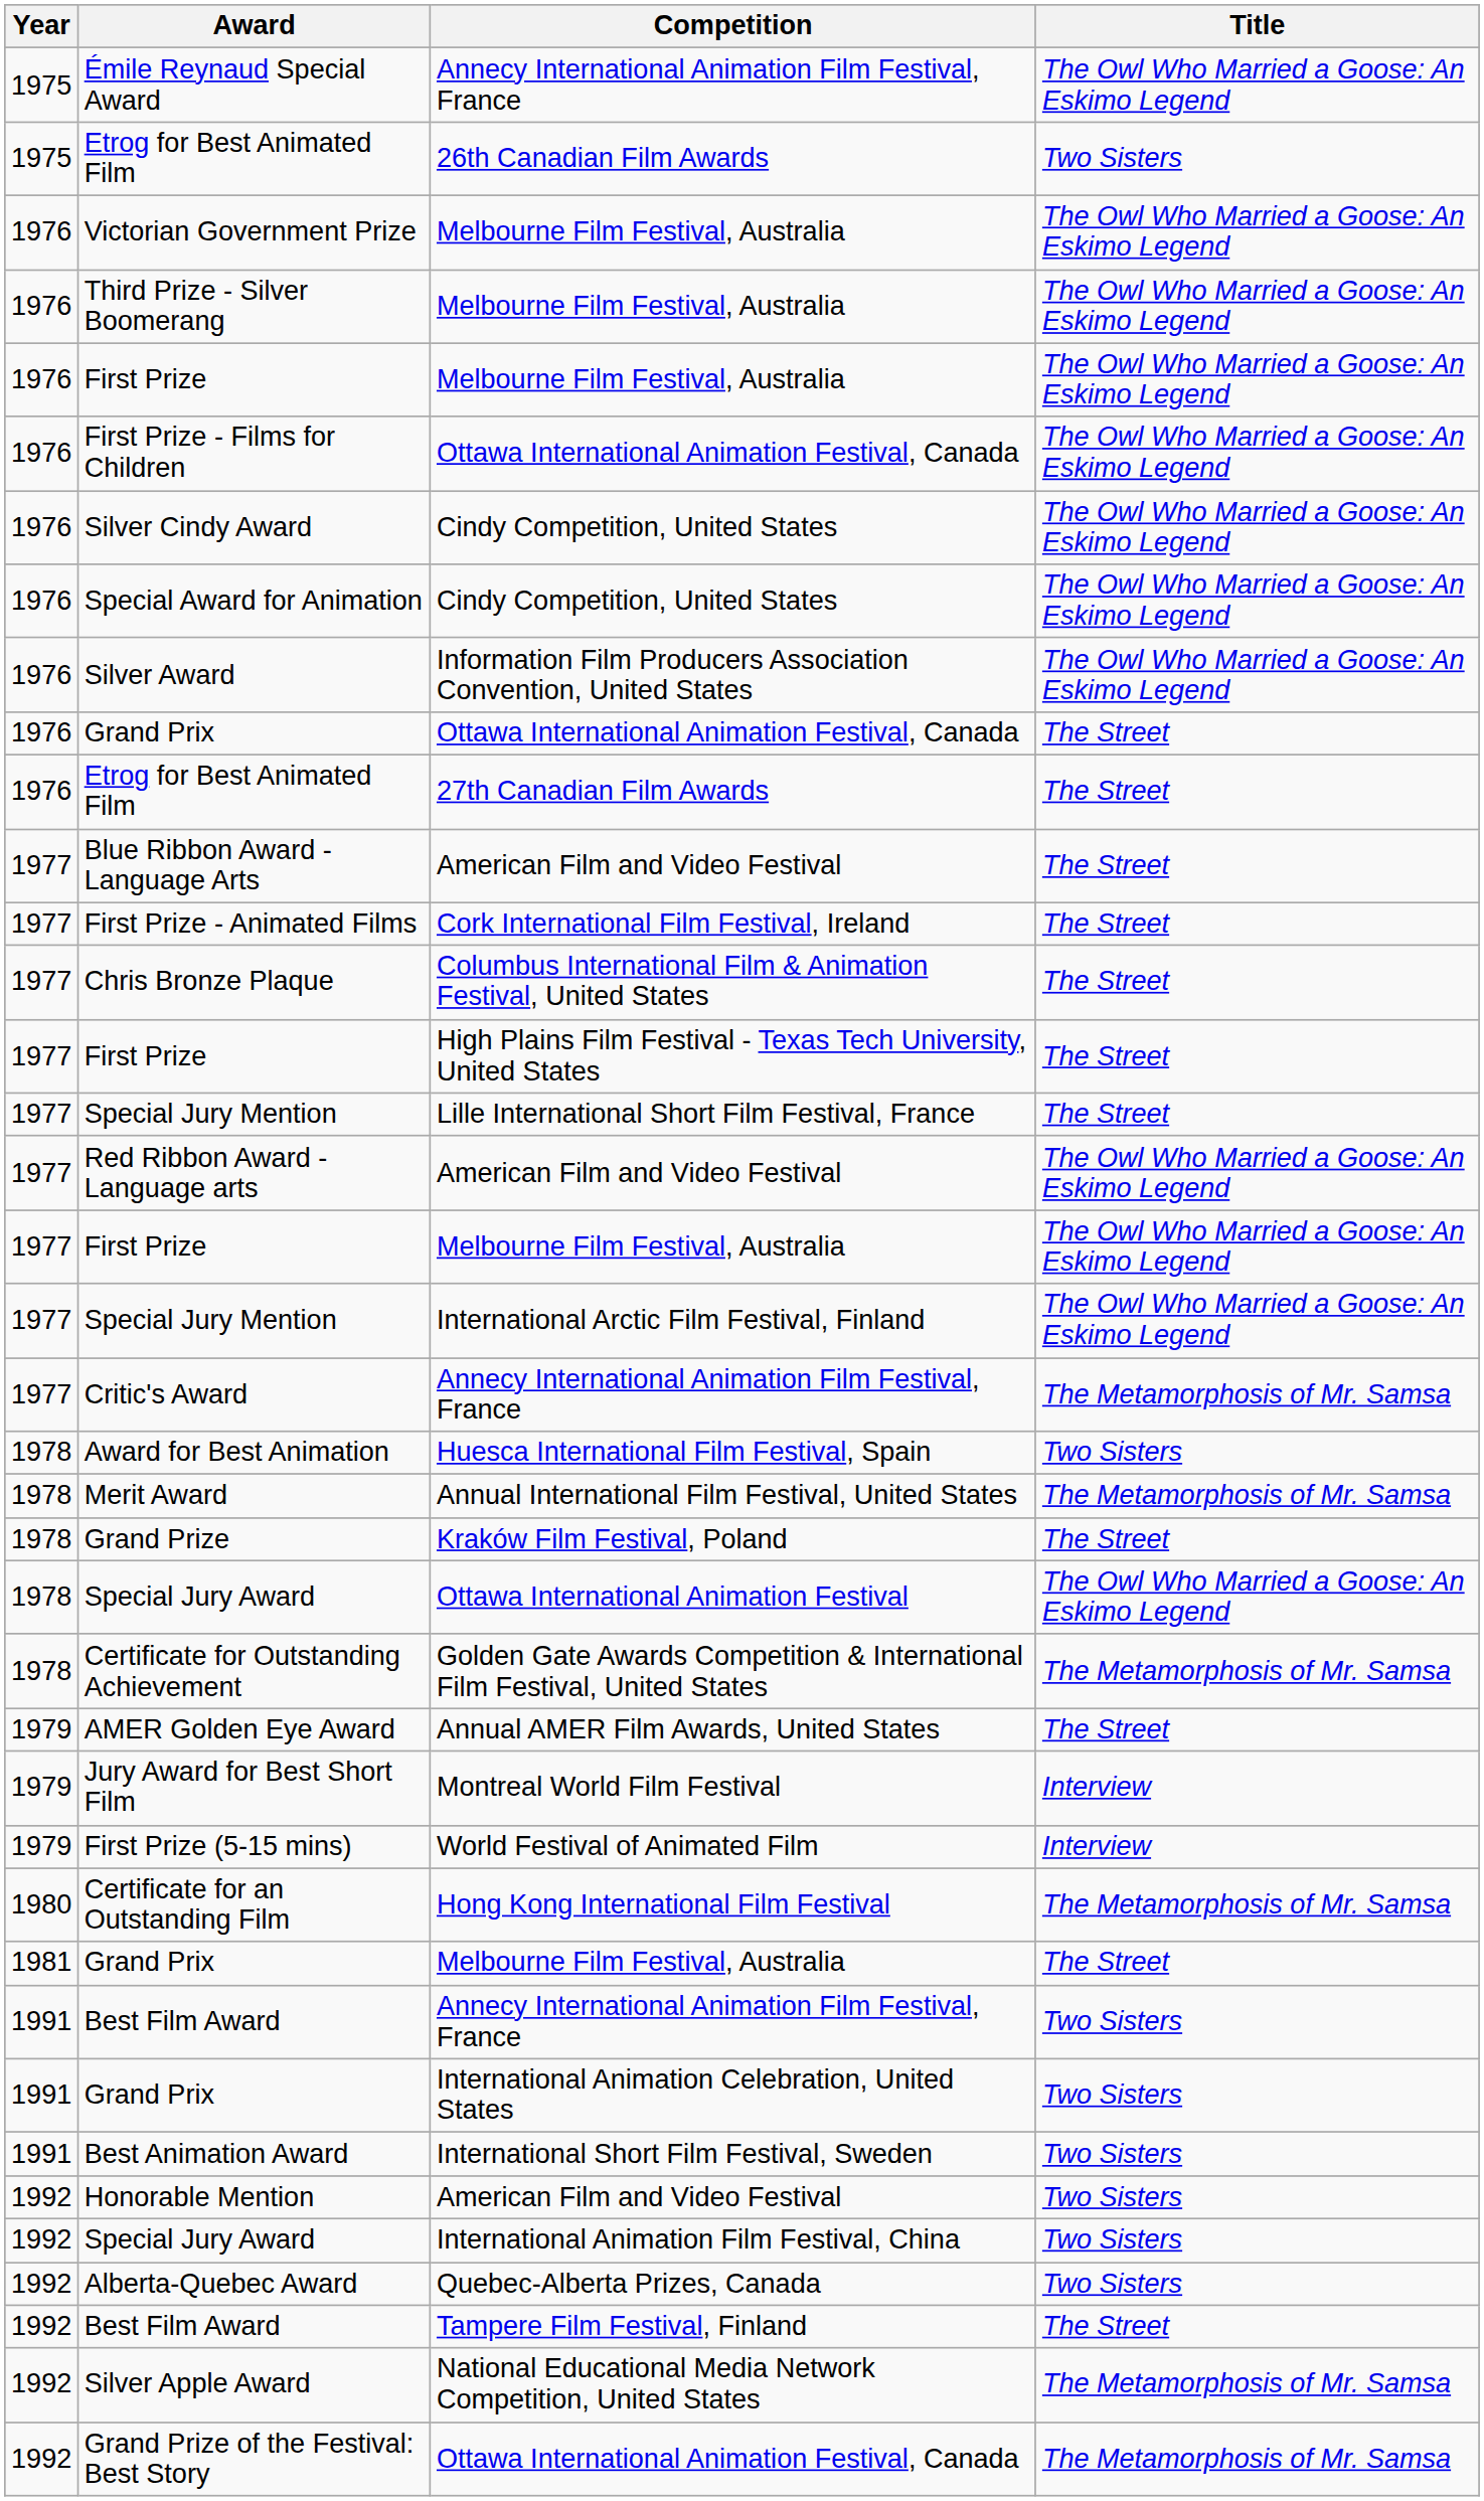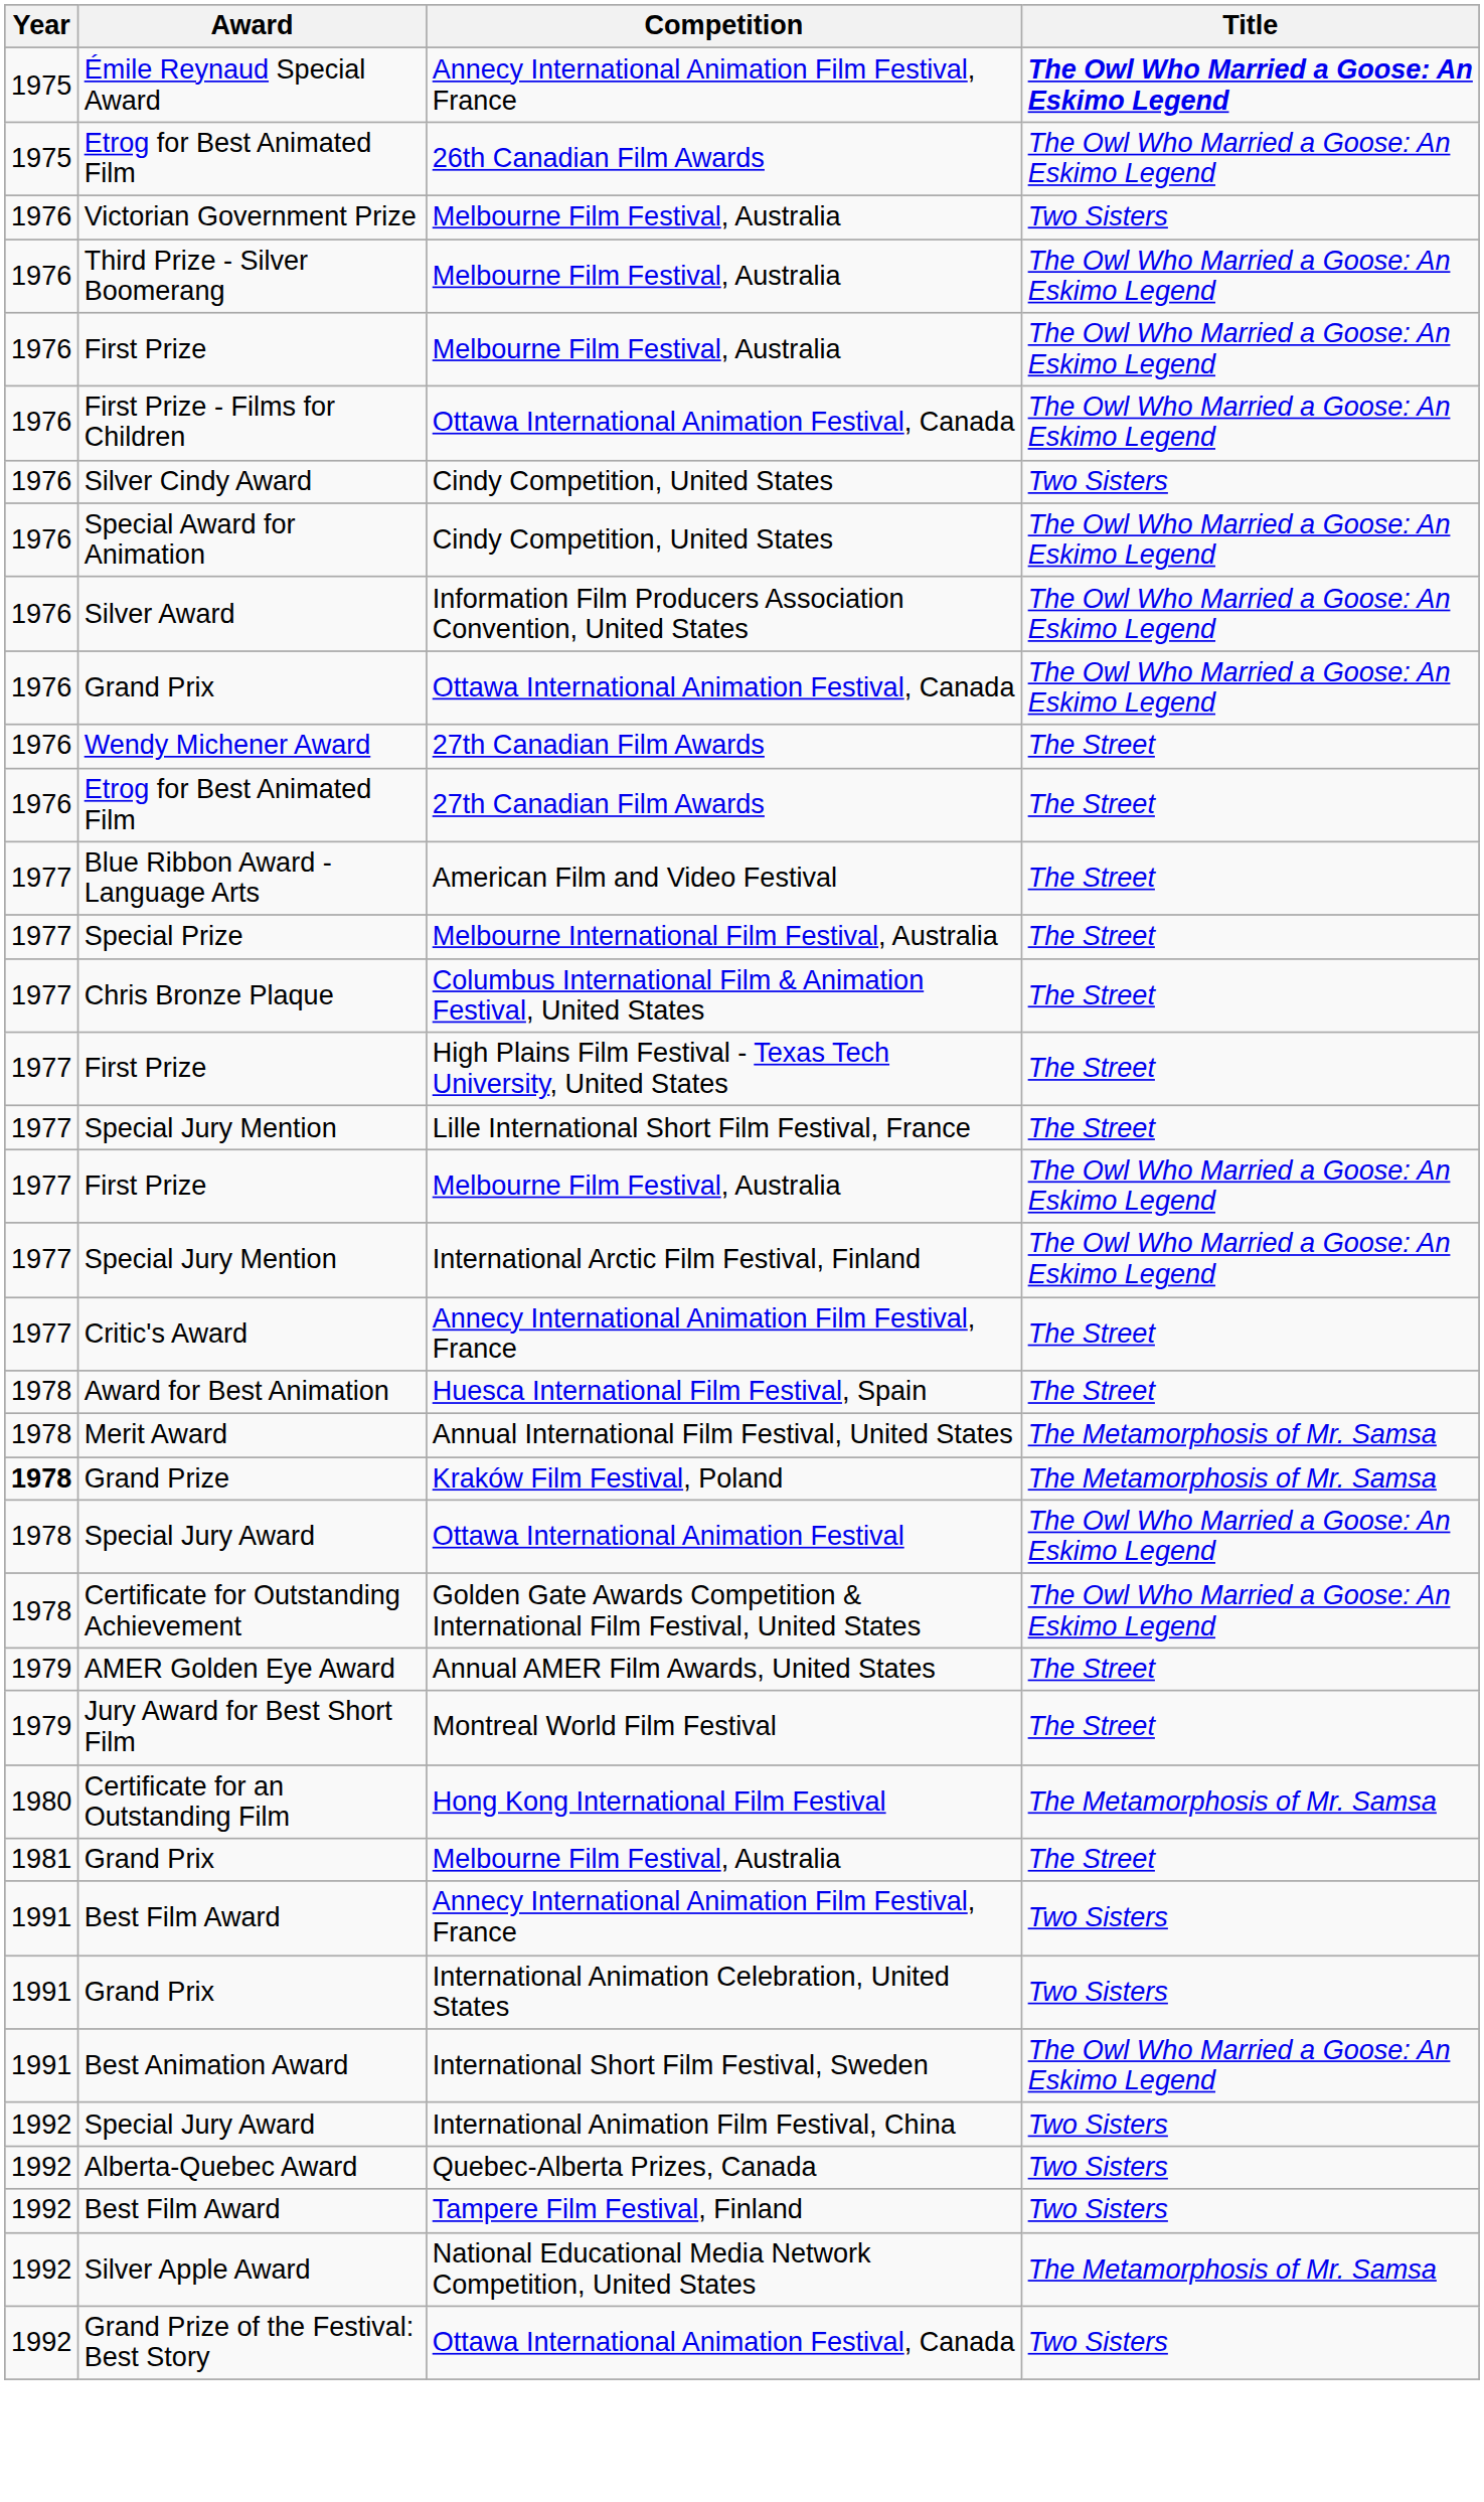Émile Reynaud Special Award | Title: normal -> bold
Etrog for Best Animated Film / 26th Canadian Film Awards | Title: Two Sisters -> The Owl Who Married a Goose: An Eskimo Legend
Victorian Government Prize | Title: The Owl Who Married a Goose: An Eskimo Legend -> Two Sisters
Silver Cindy Award | Title: The Owl Who Married a Goose: An Eskimo Legend -> Two Sisters
Grand Prix / Ottawa International Animation Festival, Canada | Title: The Street -> The Owl Who Married a Goose: An Eskimo Legend
+ row: 1976 | Wendy Michener Award | 27th Canadian Film Awards | The Street
+ row: 1977 | Special Prize | Melbourne International Film Festival, Australia | The Street
- row: 1977 | First Prize - Animated Films | Cork International Film Festival, Ireland | The Street
- row: 1977 | Red Ribbon Award - Language arts | American Film and Video Festival | The Owl Who Married a Goose: An Eskimo Legend
Critic's Award | Title: The Metamorphosis of Mr. Samsa -> The Street
Award for Best Animation | Title: Two Sisters -> The Street
Grand Prize | Year: normal -> bold
Grand Prize | Title: The Street -> The Metamorphosis of Mr. Samsa
Certificate for Outstanding Achievement | Title: The Metamorphosis of Mr. Samsa -> The Owl Who Married a Goose: An Eskimo Legend
Jury Award for Best Short Film | Title: Interview -> The Street
- row: 1979 | First Prize (5-15 mins) | World Festival of Animated Film | Interview
Best Animation Award | Title: Two Sisters -> The Owl Who Married a Goose: An Eskimo Legend
- row: 1992 | Honorable Mention | American Film and Video Festival | Two Sisters
Best Film Award / Tampere Film Festival, Finland | Title: The Street -> Two Sisters
Grand Prize of the Festival: Best Story | Title: The Metamorphosis of Mr. Samsa -> Two Sisters
